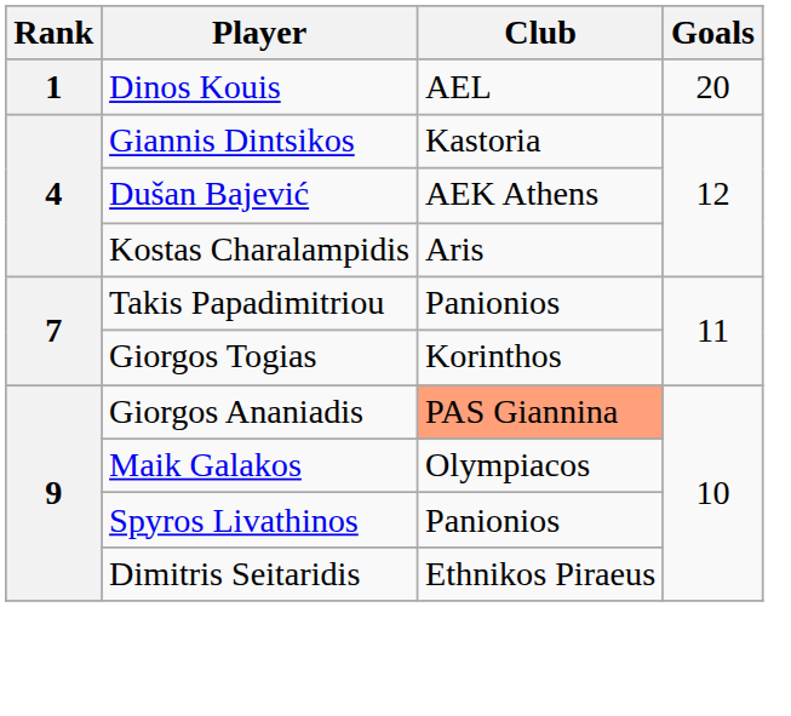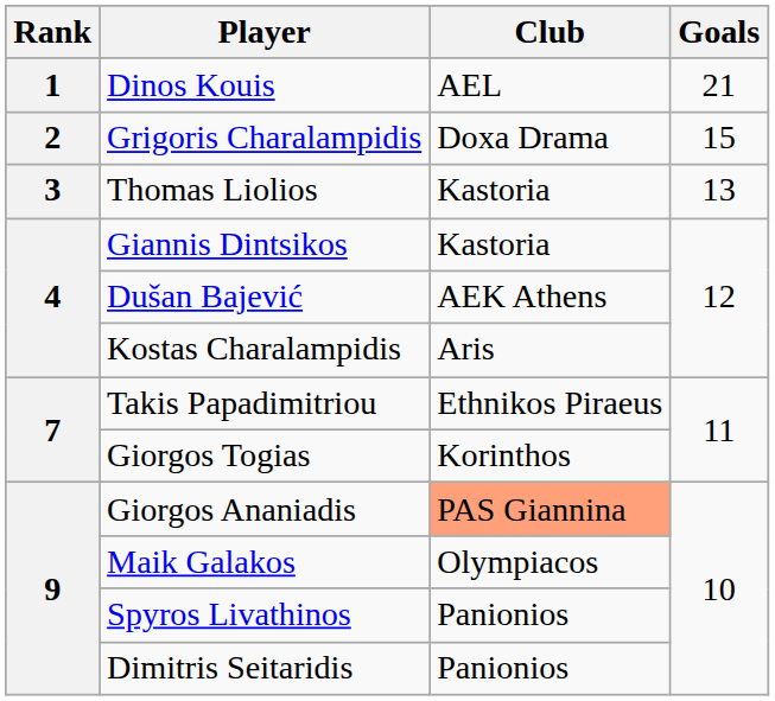Dinos Kouis | Goals: 20 -> 21
+ row: 2 | Grigoris Charalampidis | Doxa Drama | 15
+ row: 3 | Thomas Liolios | Kastoria | 13
Takis Papadimitriou | Club: Panionios -> Ethnikos Piraeus
Dimitris Seitaridis | Club: Ethnikos Piraeus -> Panionios
